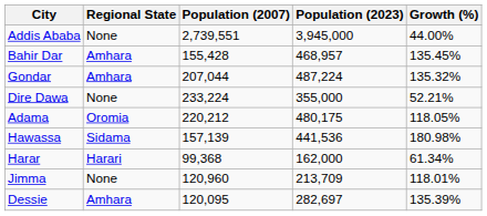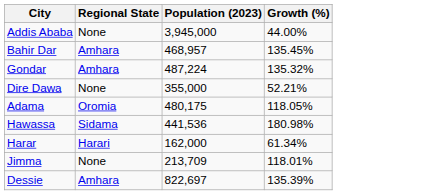- column: Population (2007) | 2,739,551 | 155,428 | 207,044 | 233,224 | 220,212 | 157,139 | 99,368 | 120,960 | 120,095
Dessie | Population (2023): 282,697 -> 822,697
